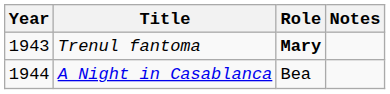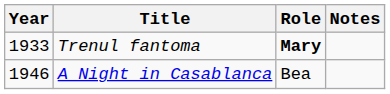Trenul fantoma | Year: 1943 -> 1933
A Night in Casablanca | Year: 1944 -> 1946
